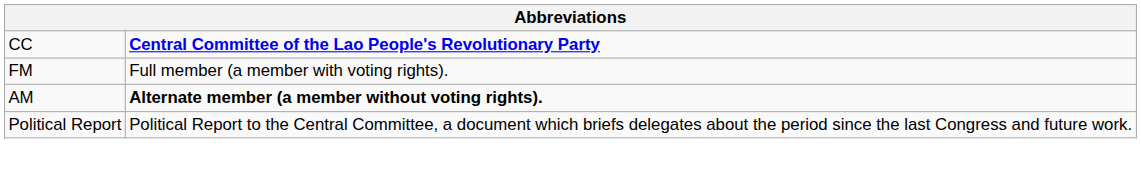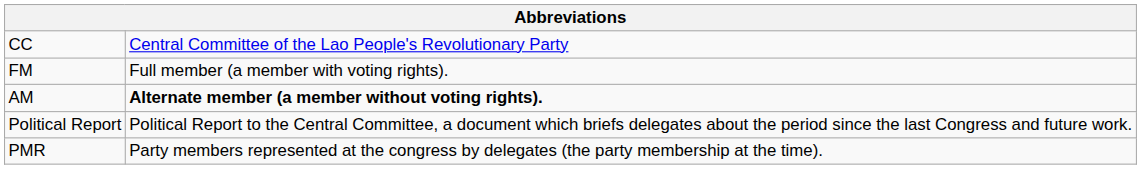CC | column 2: bold -> normal
+ row: PMR | Party members represented at the congress by delegates (the party membership at the time).
